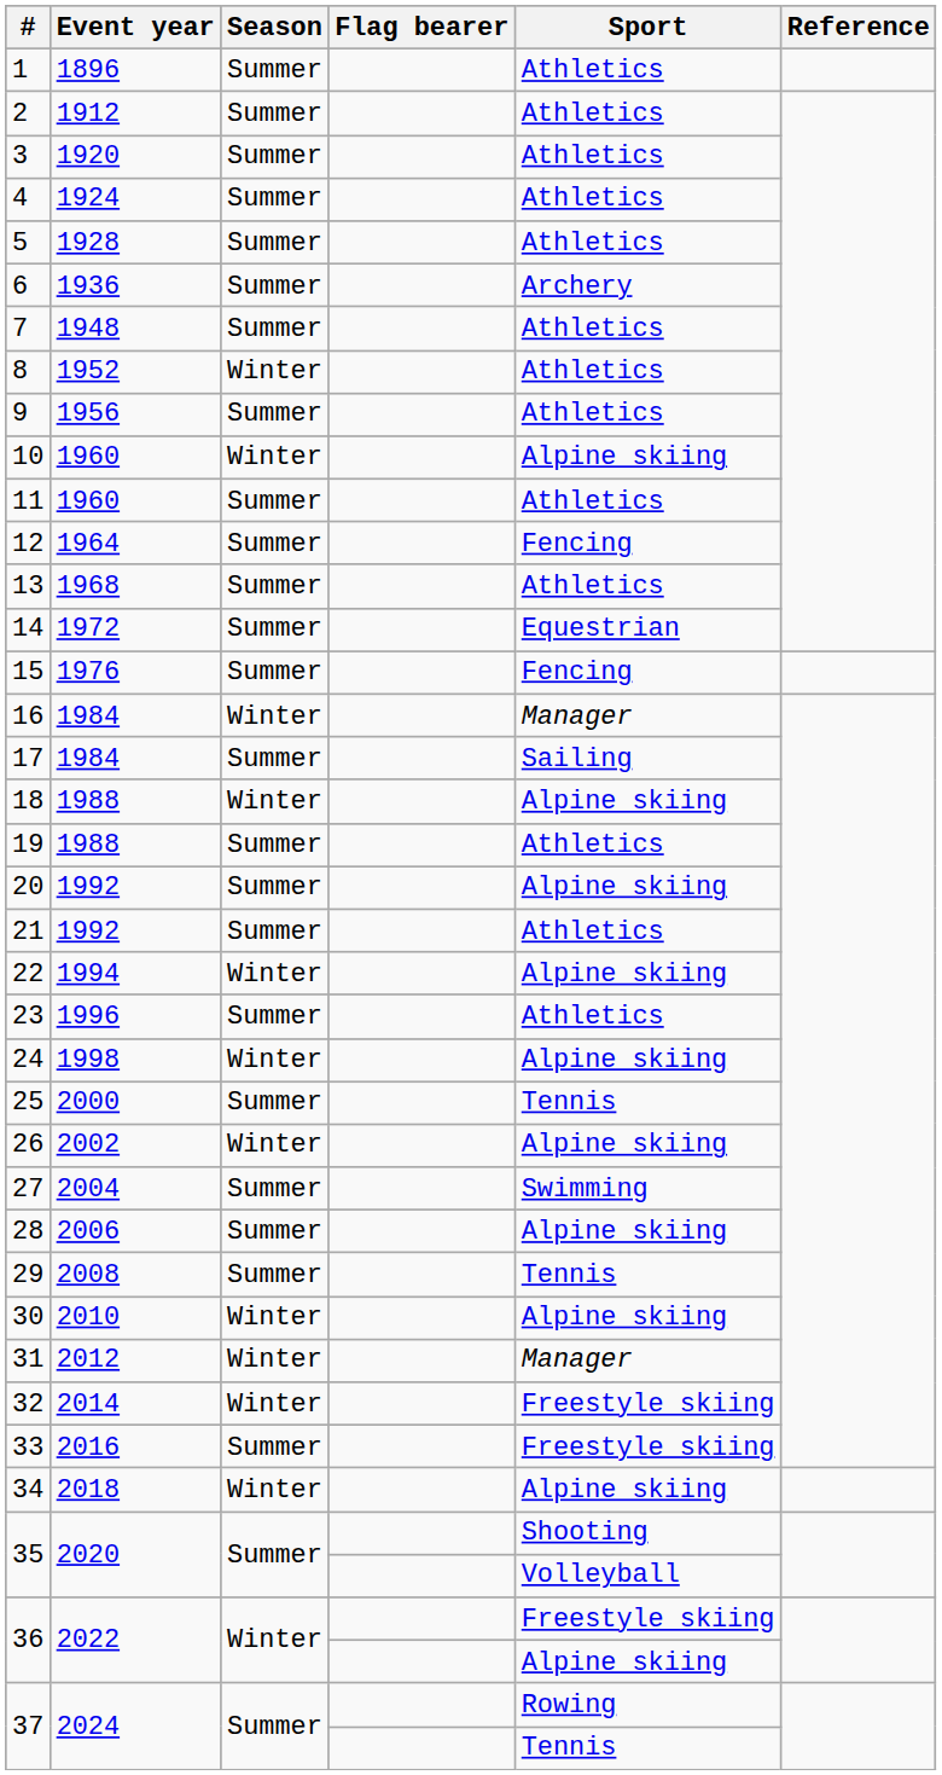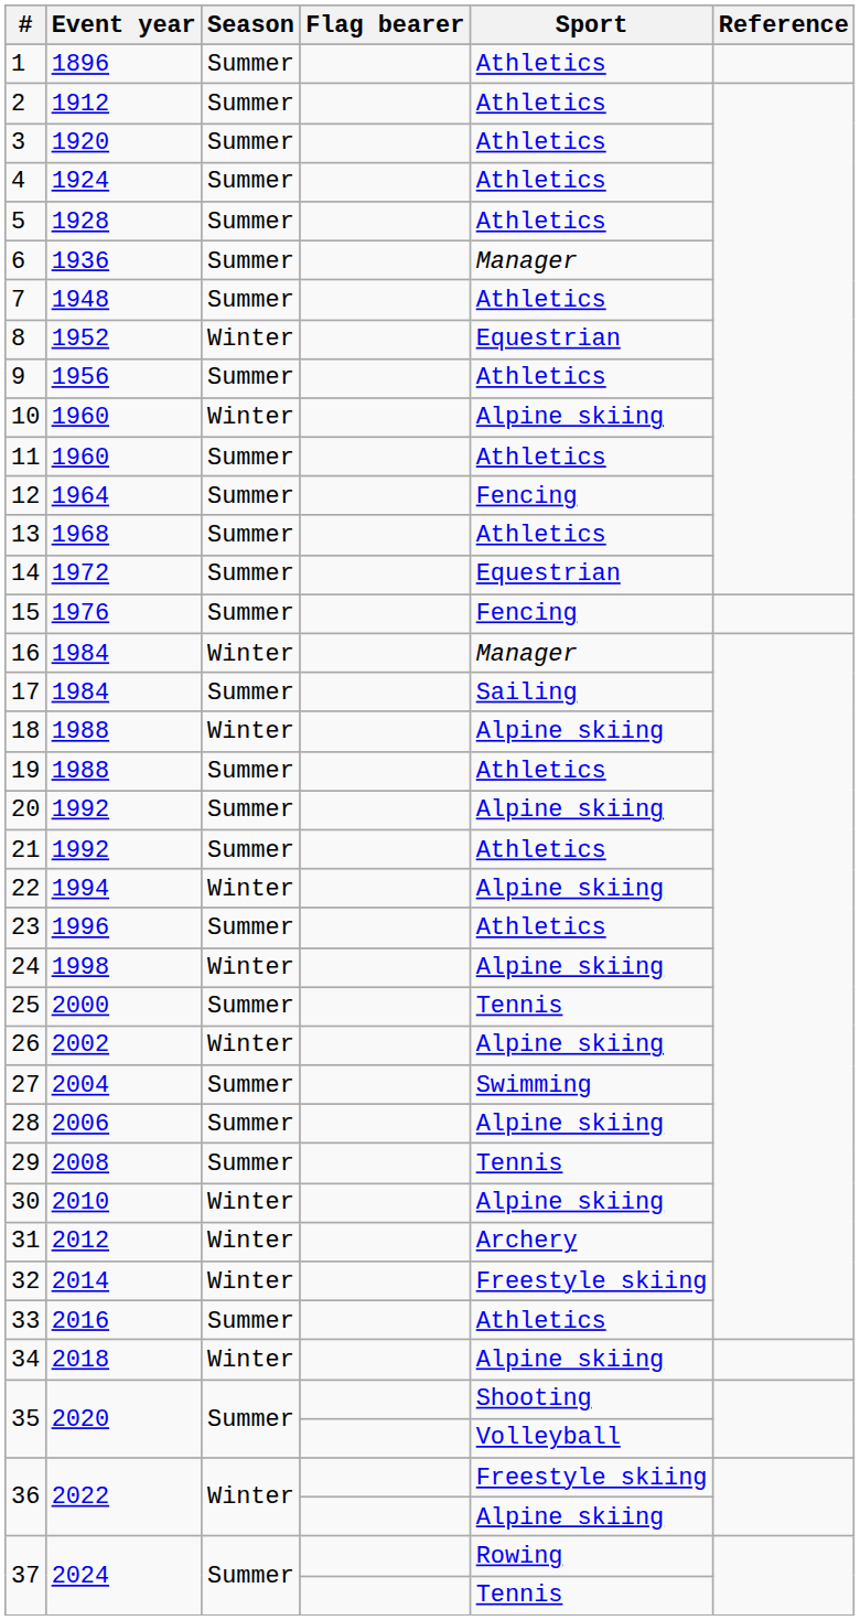6 | Sport: Archery -> Manager
8 | Sport: Athletics -> Equestrian
31 | Sport: Manager -> Archery
33 | Sport: Freestyle skiing -> Athletics
